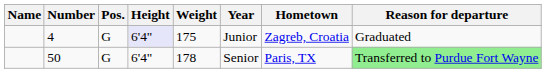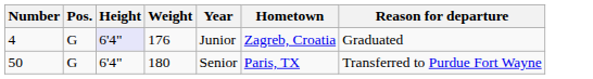- column: Name
4 | Weight: 175 -> 176
50 | Weight: 178 -> 180
50 | Reason for departure: lightgreen background -> no background
